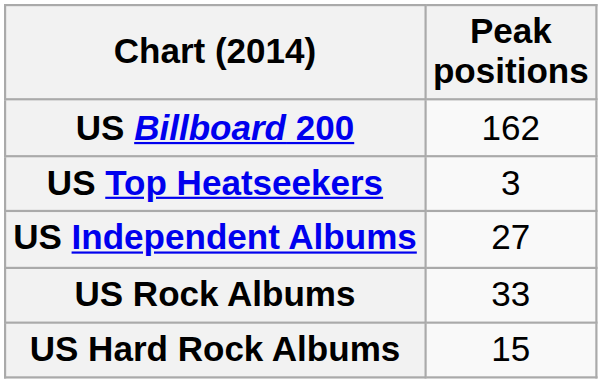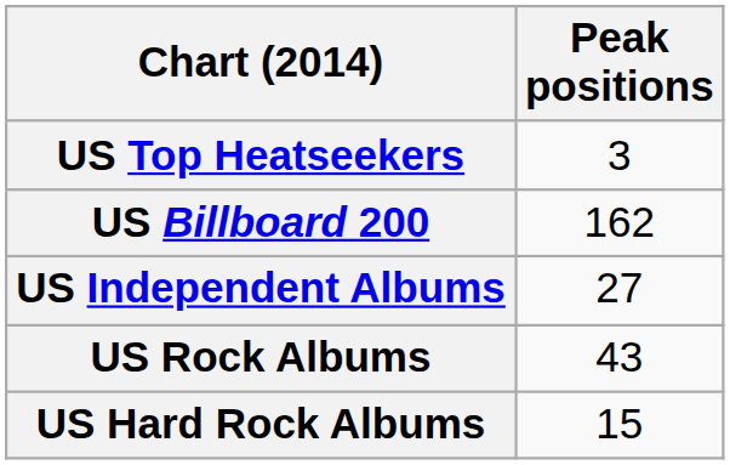rows swapped: US Billboard 200 <-> US Top Heatseekers
US Rock Albums | Peak positions: 33 -> 43
